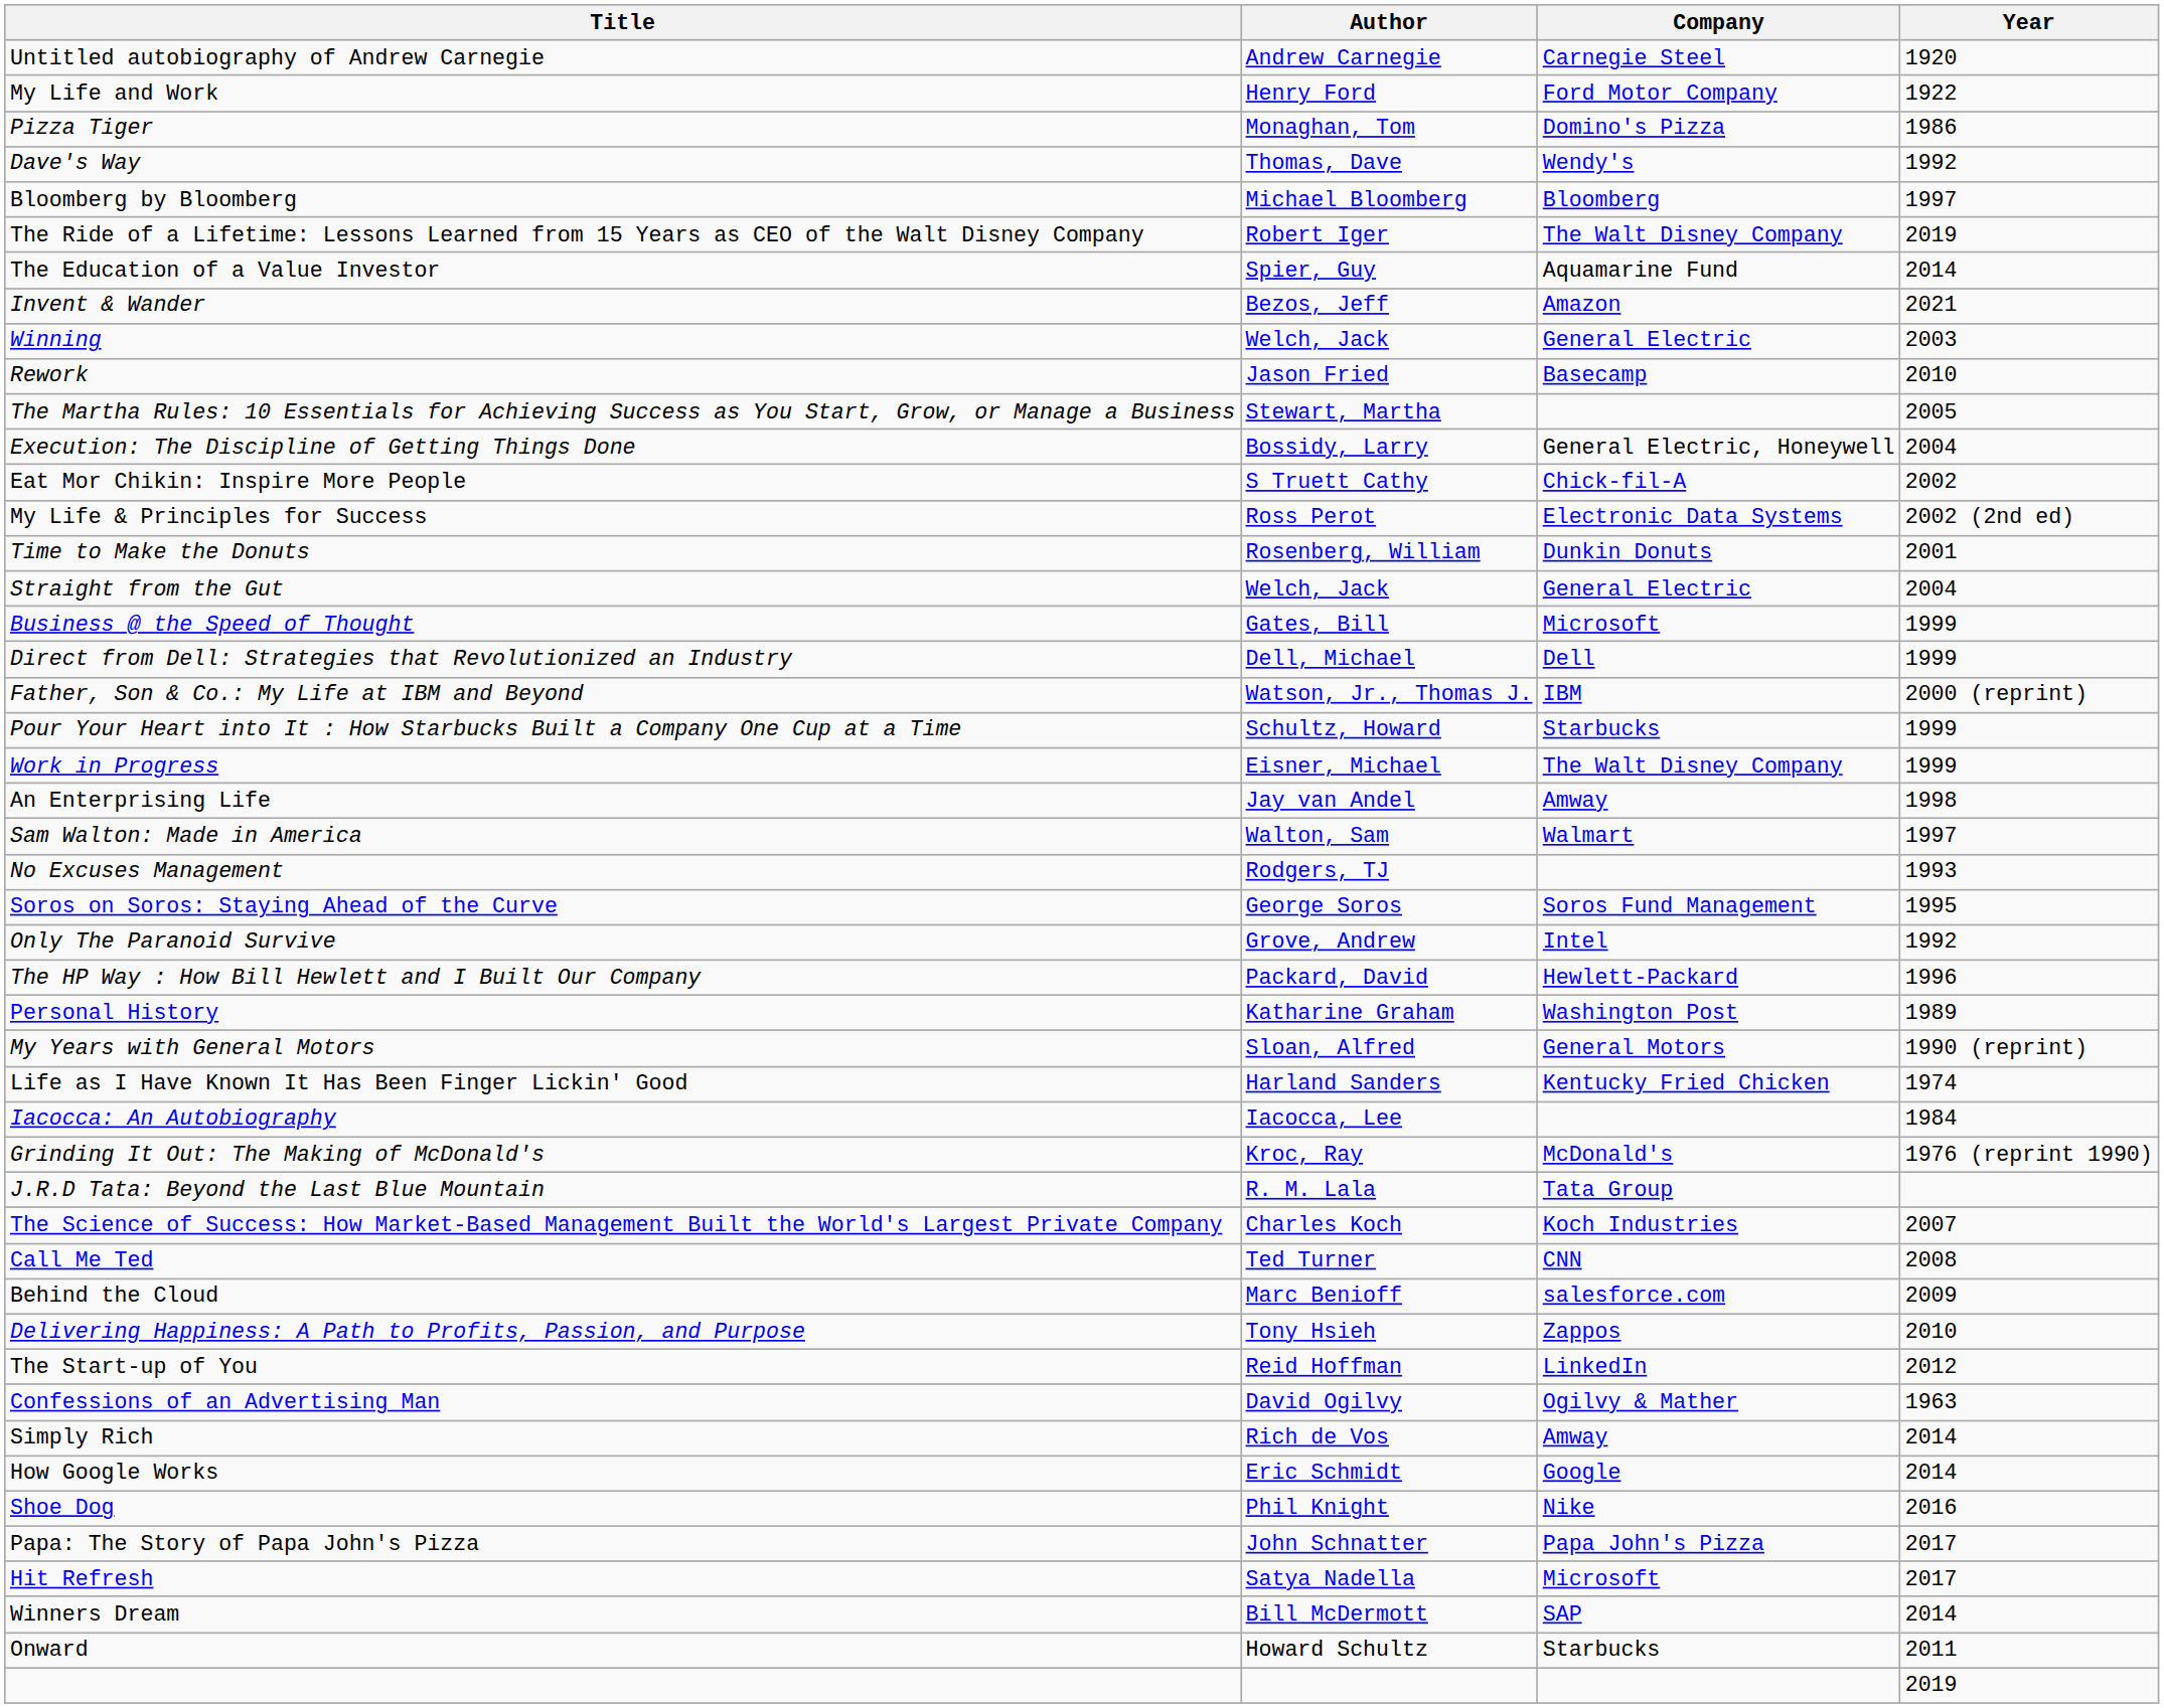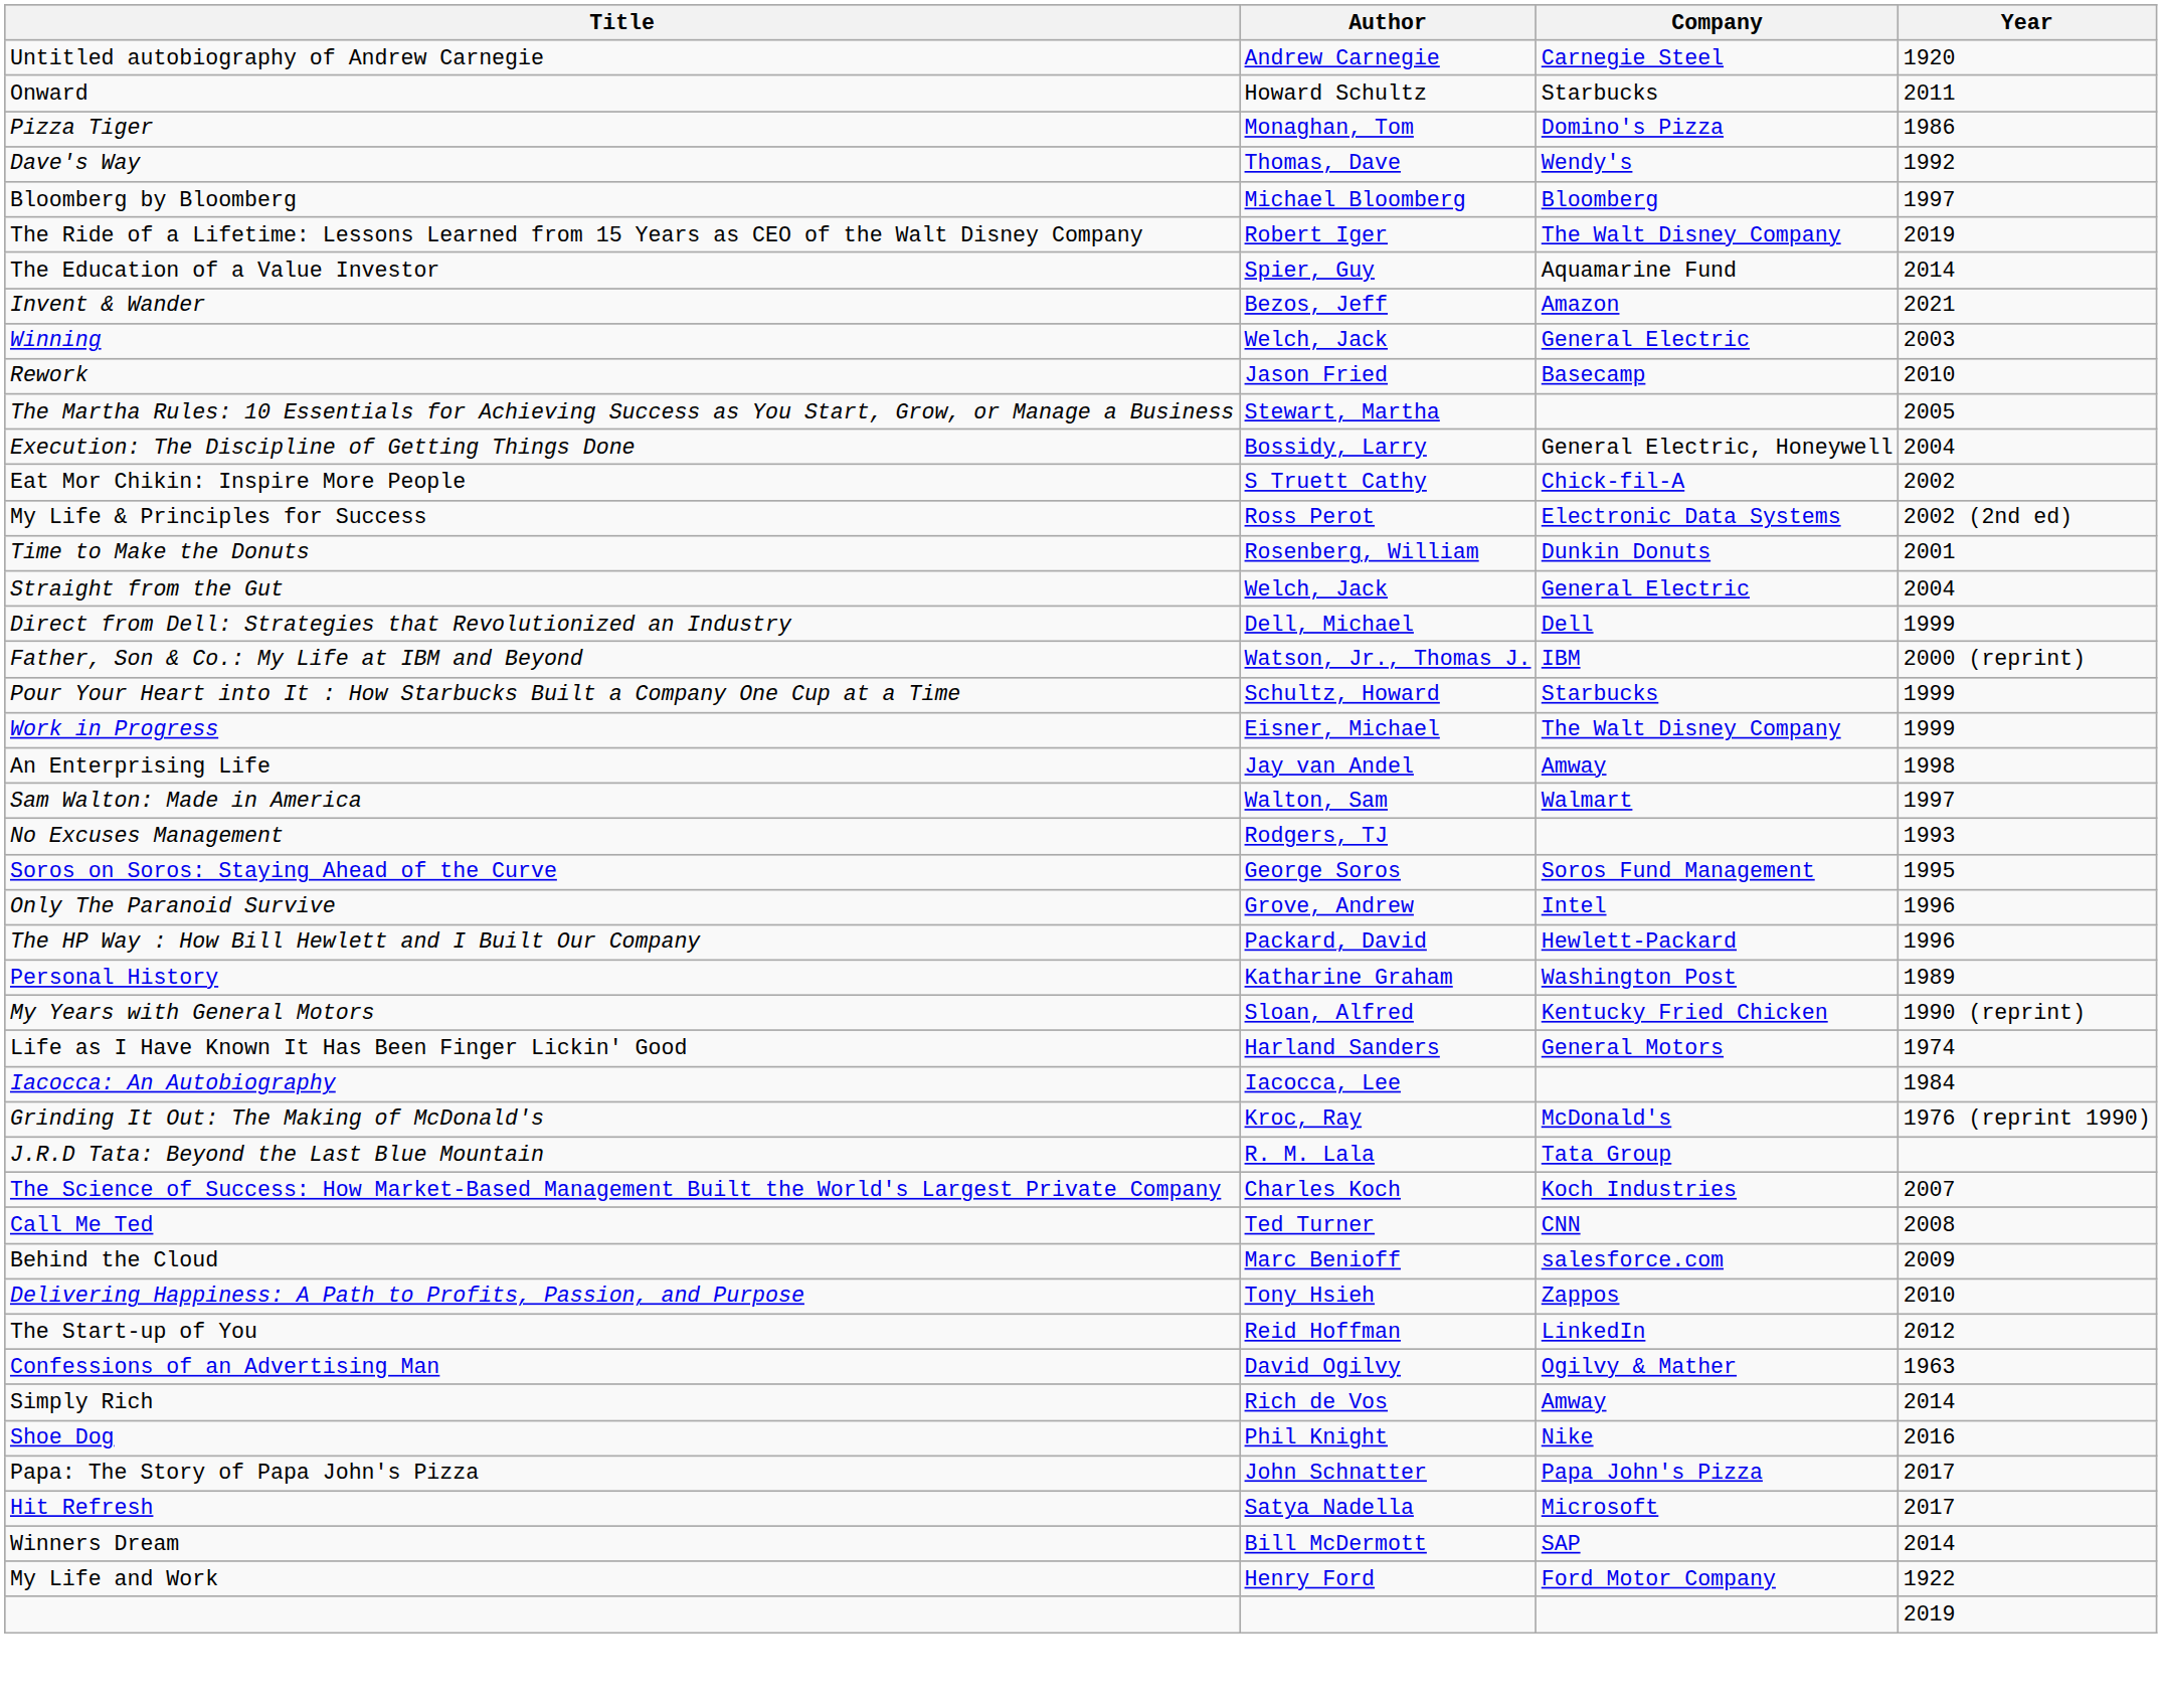rows swapped: My Life and Work <-> Onward
- row: Business @ the Speed of Thought | Gates, Bill | Microsoft | 1999
Only The Paranoid Survive | Year: 1992 -> 1996
My Years with General Motors | Company: General Motors -> Kentucky Fried Chicken
Life as I Have Known It Has Been Finger Lickin' Good | Company: Kentucky Fried Chicken -> General Motors
- row: How Google Works | Eric Schmidt | Google | 2014
